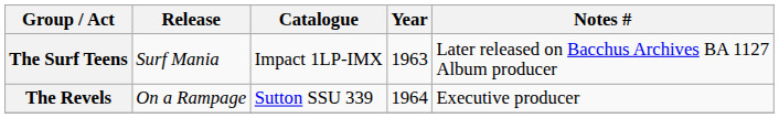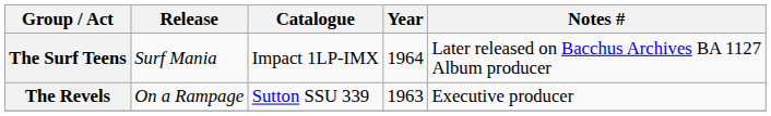The Surf Teens | Year: 1963 -> 1964
The Revels | Year: 1964 -> 1963
